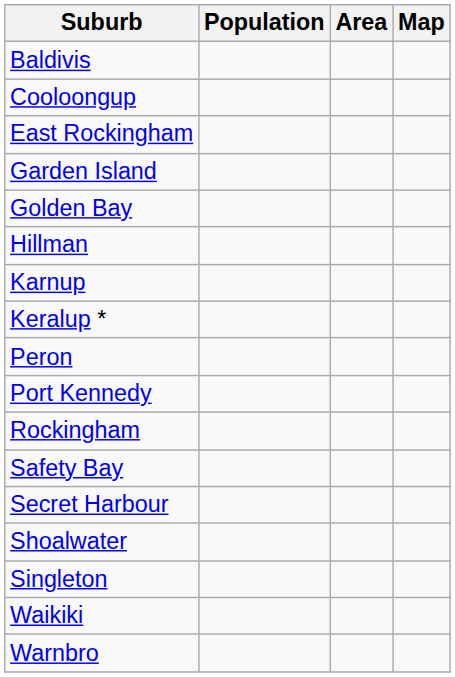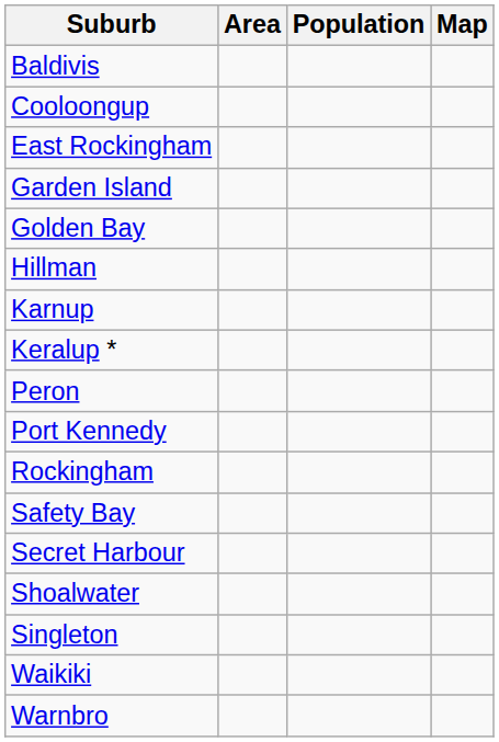columns swapped: Population <-> Area
